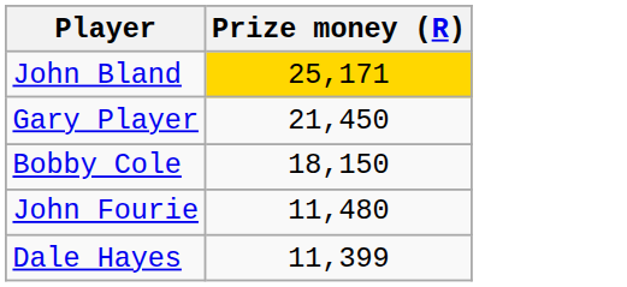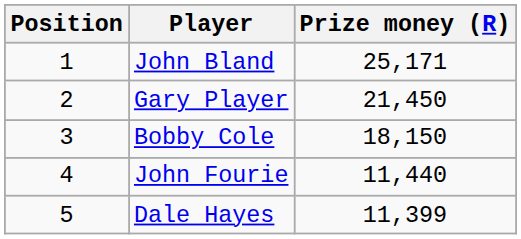+ column: Position | 1 | 2 | 3 | 4 | 5
John Bland | Prize money (R): gold background -> no background
John Fourie | Prize money (R): 11,480 -> 11,440
